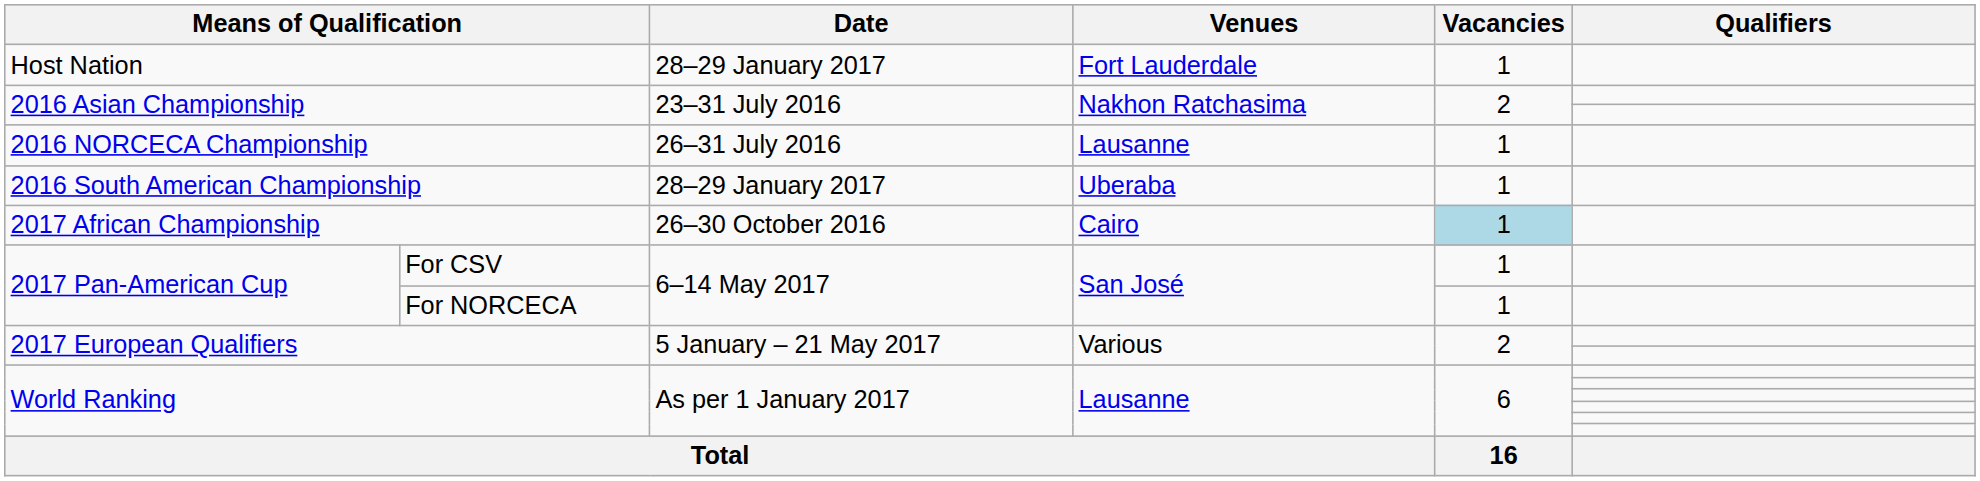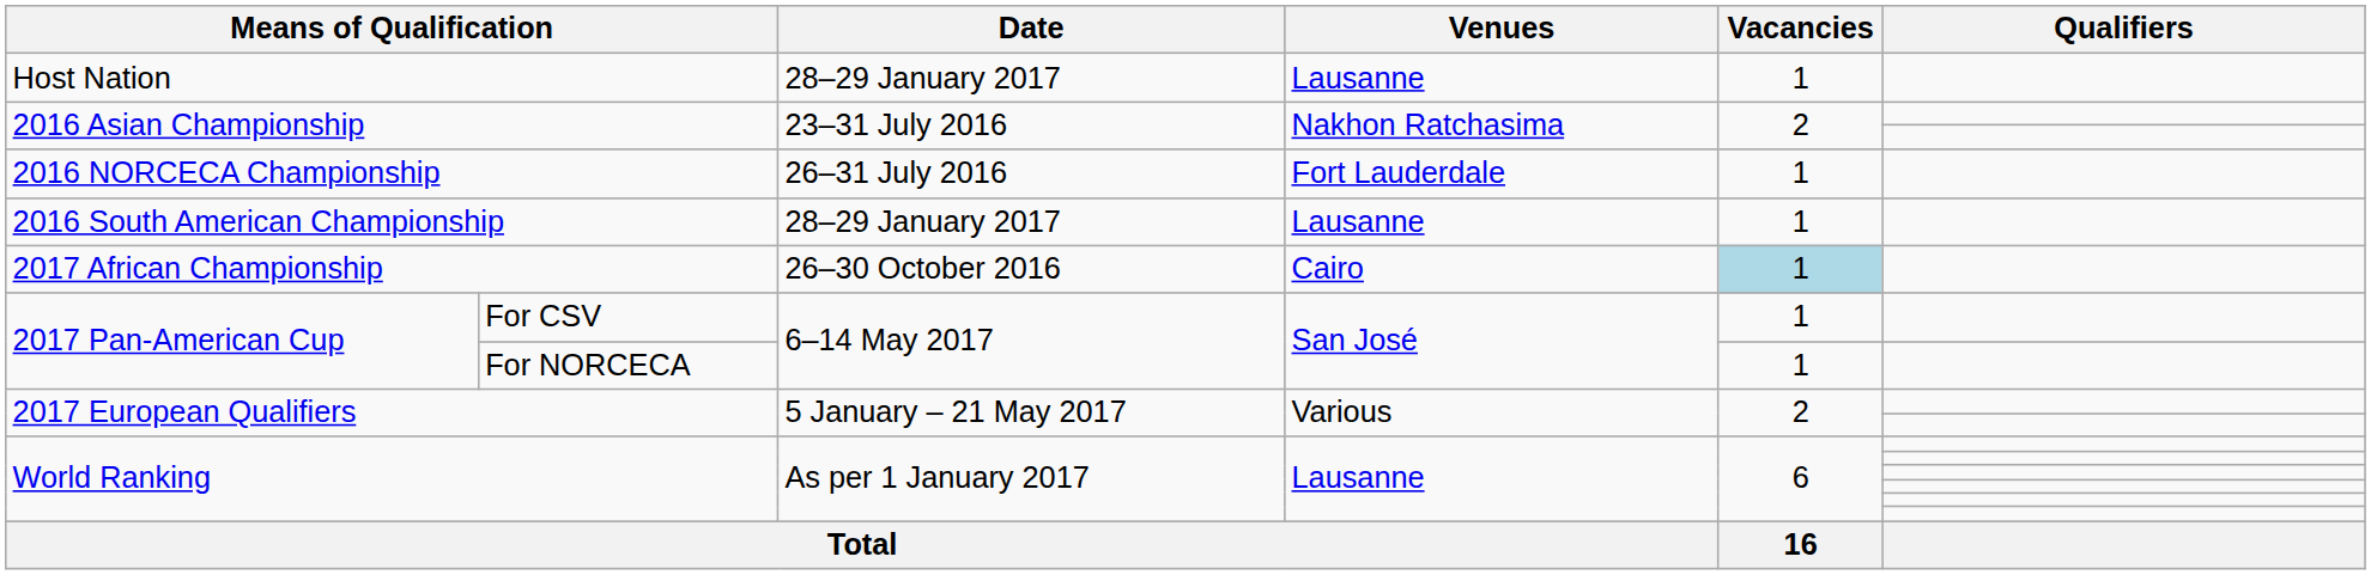Host Nation | Venues: Fort Lauderdale -> Lausanne
2016 NORCECA Championship | Venues: Lausanne -> Fort Lauderdale
2016 South American Championship | Venues: Uberaba -> Lausanne
